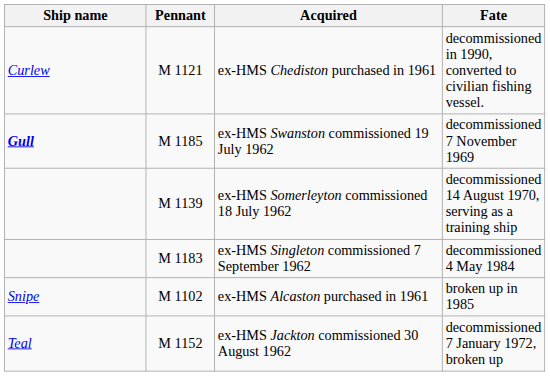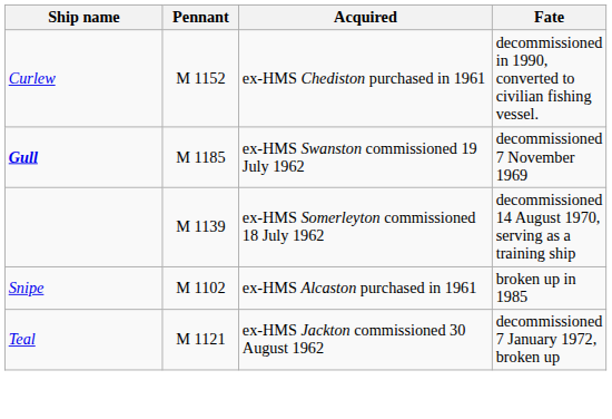ex-HMS Chediston purchased in 1961 | Pennant: M 1121 -> M 1152
- row: M 1183 | ex-HMS Singleton commissioned 7 September 1962 | decommissioned 4 May 1984
ex-HMS Jackton commissioned 30 August 1962 | Pennant: M 1152 -> M 1121
